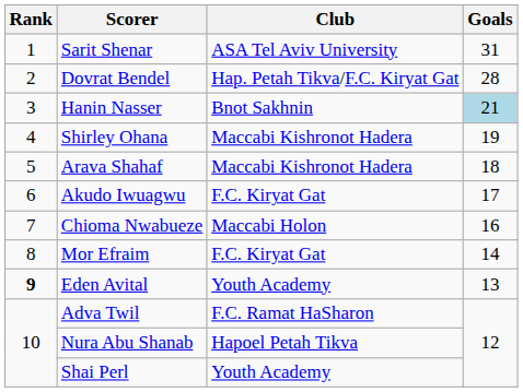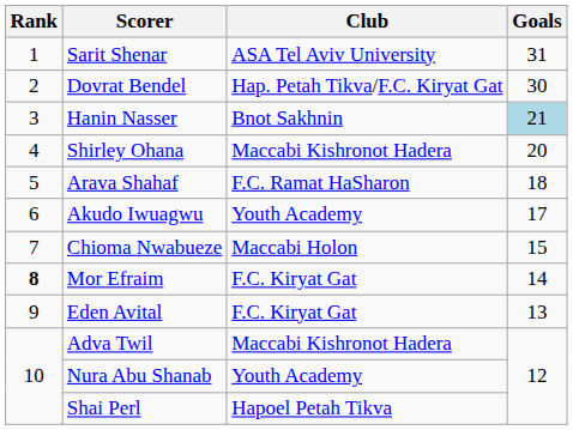Dovrat Bendel | Goals: 28 -> 30
Shirley Ohana | Goals: 19 -> 20
Arava Shahaf | Club: Maccabi Kishronot Hadera -> F.C. Ramat HaSharon
Akudo Iwuagwu | Club: F.C. Kiryat Gat -> Youth Academy
Chioma Nwabueze | Goals: 16 -> 15
Mor Efraim | Rank: normal -> bold
Eden Avital | Rank: bold -> normal
Eden Avital | Club: Youth Academy -> F.C. Kiryat Gat
Adva Twil | Club: F.C. Ramat HaSharon -> Maccabi Kishronot Hadera
Nura Abu Shanab | Club: Hapoel Petah Tikva -> Youth Academy
Shai Perl | Club: Youth Academy -> Hapoel Petah Tikva
